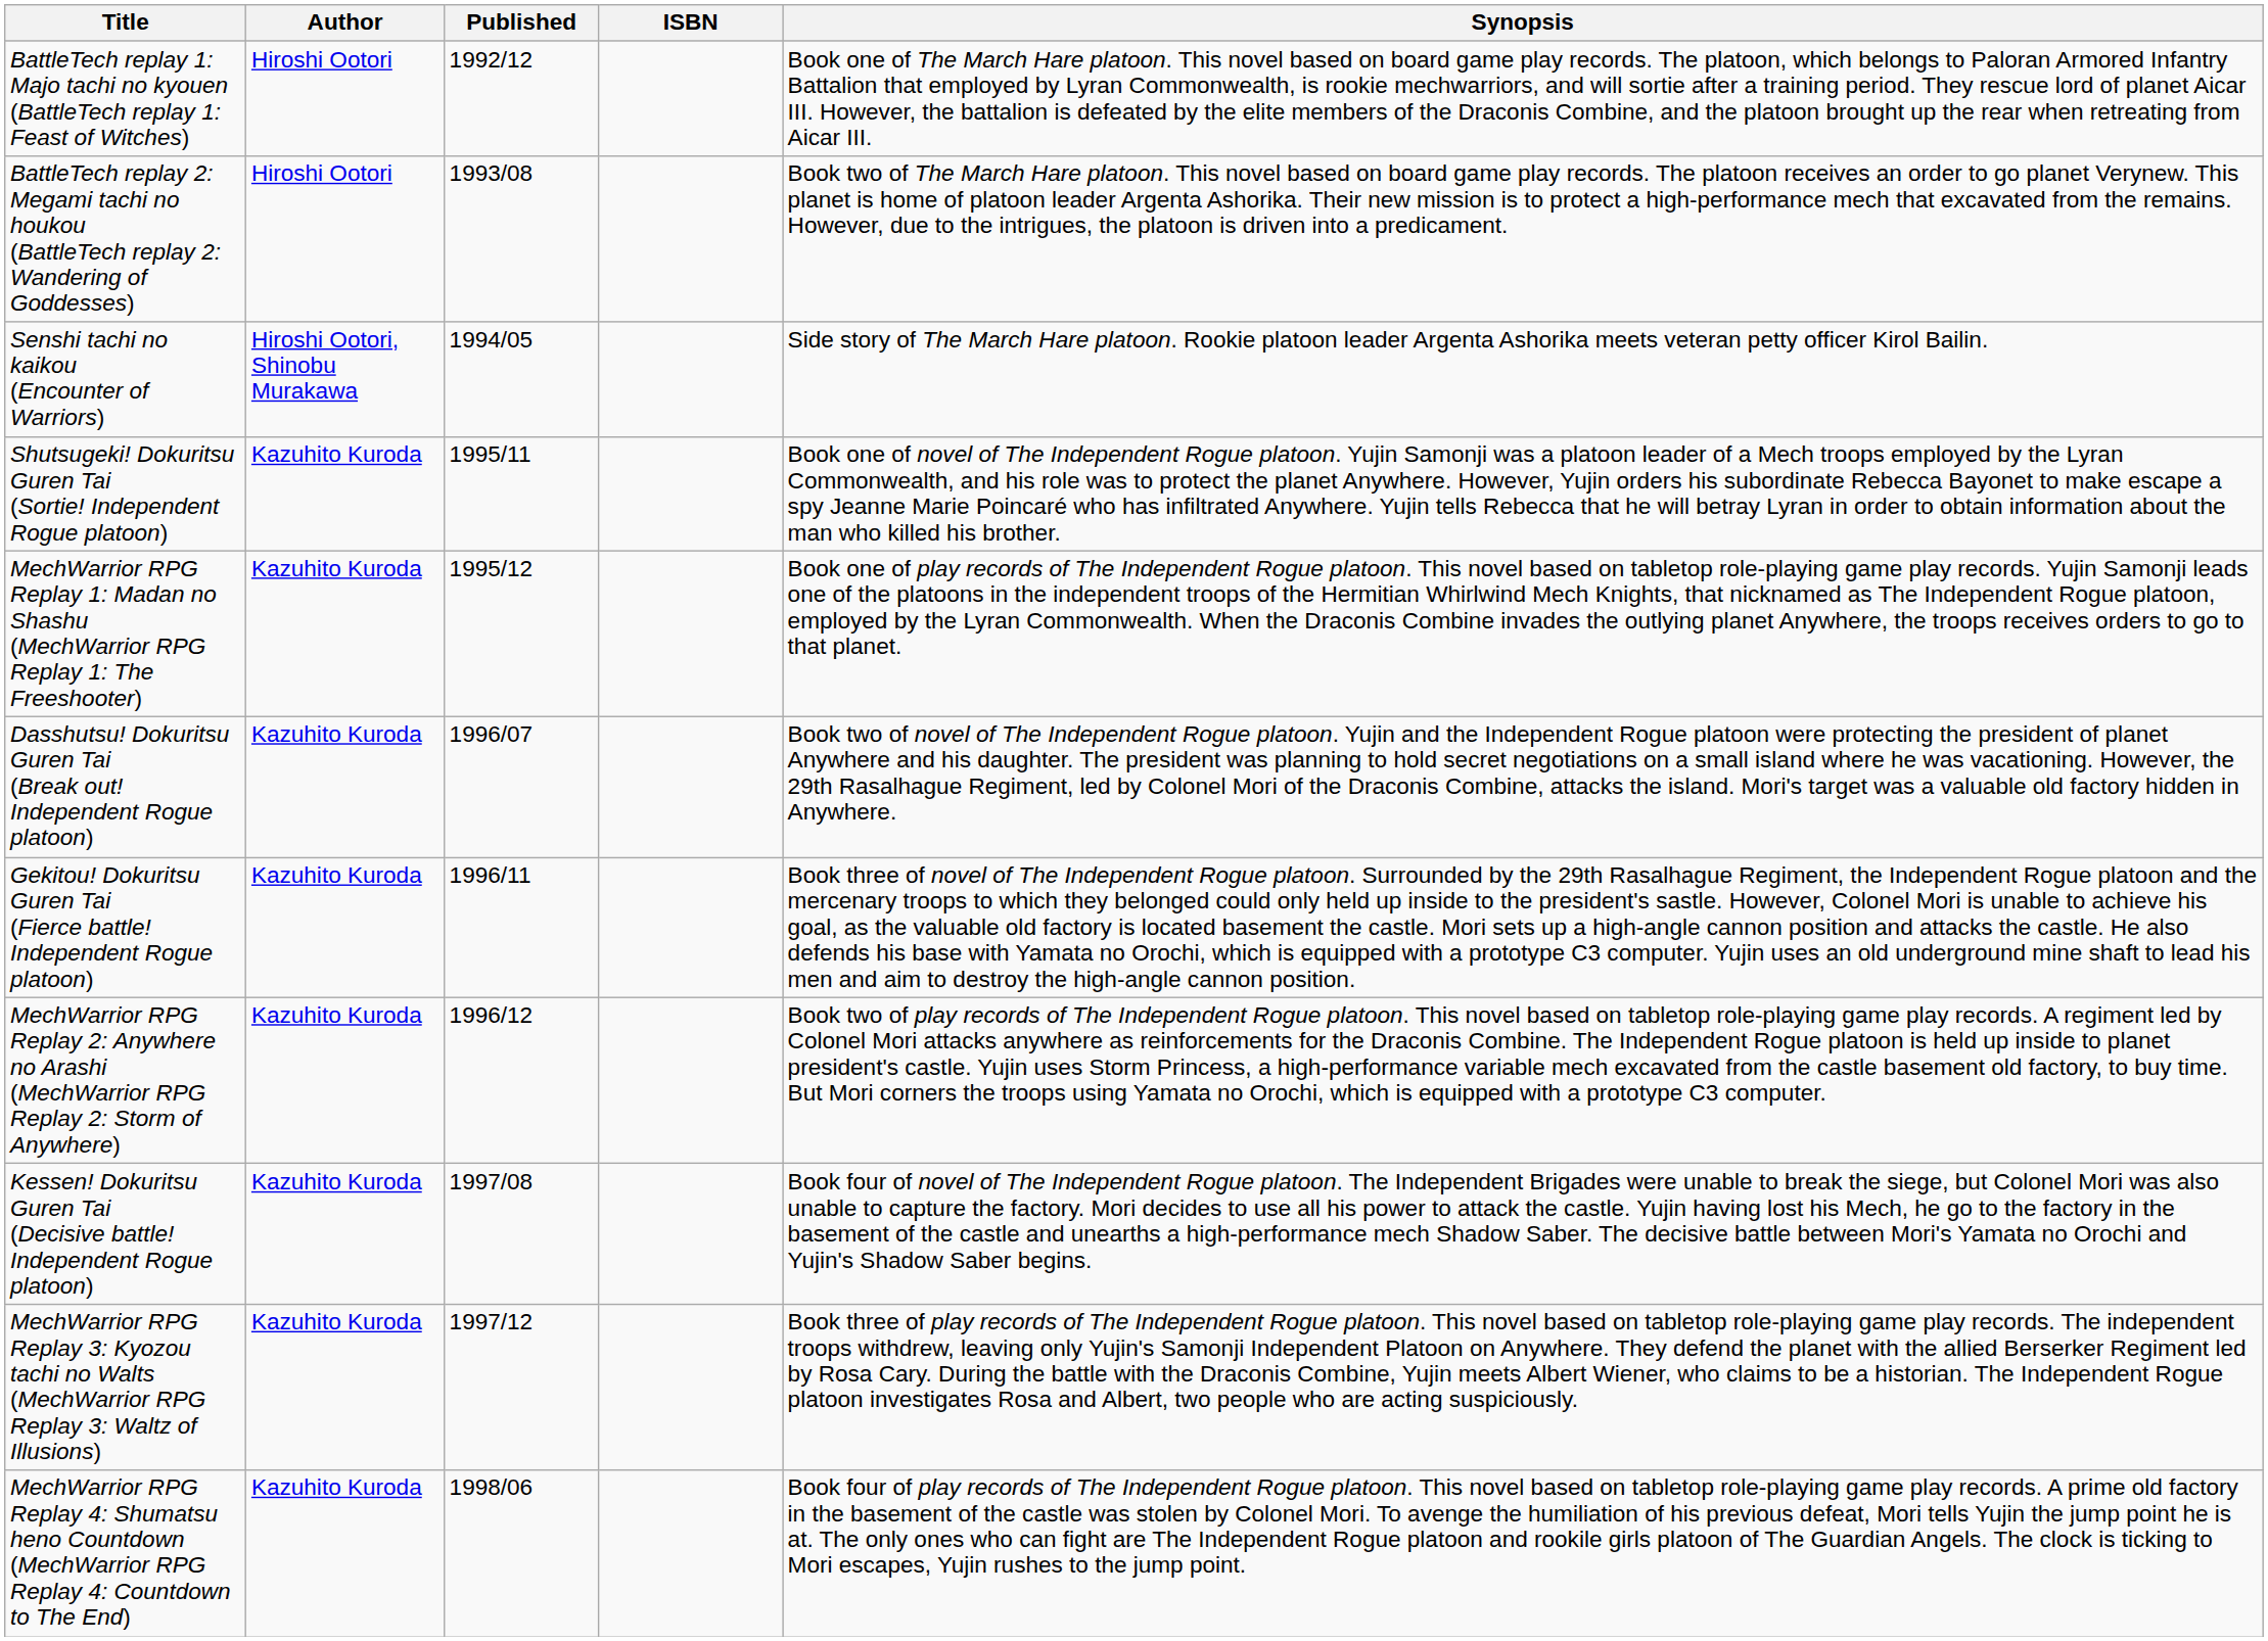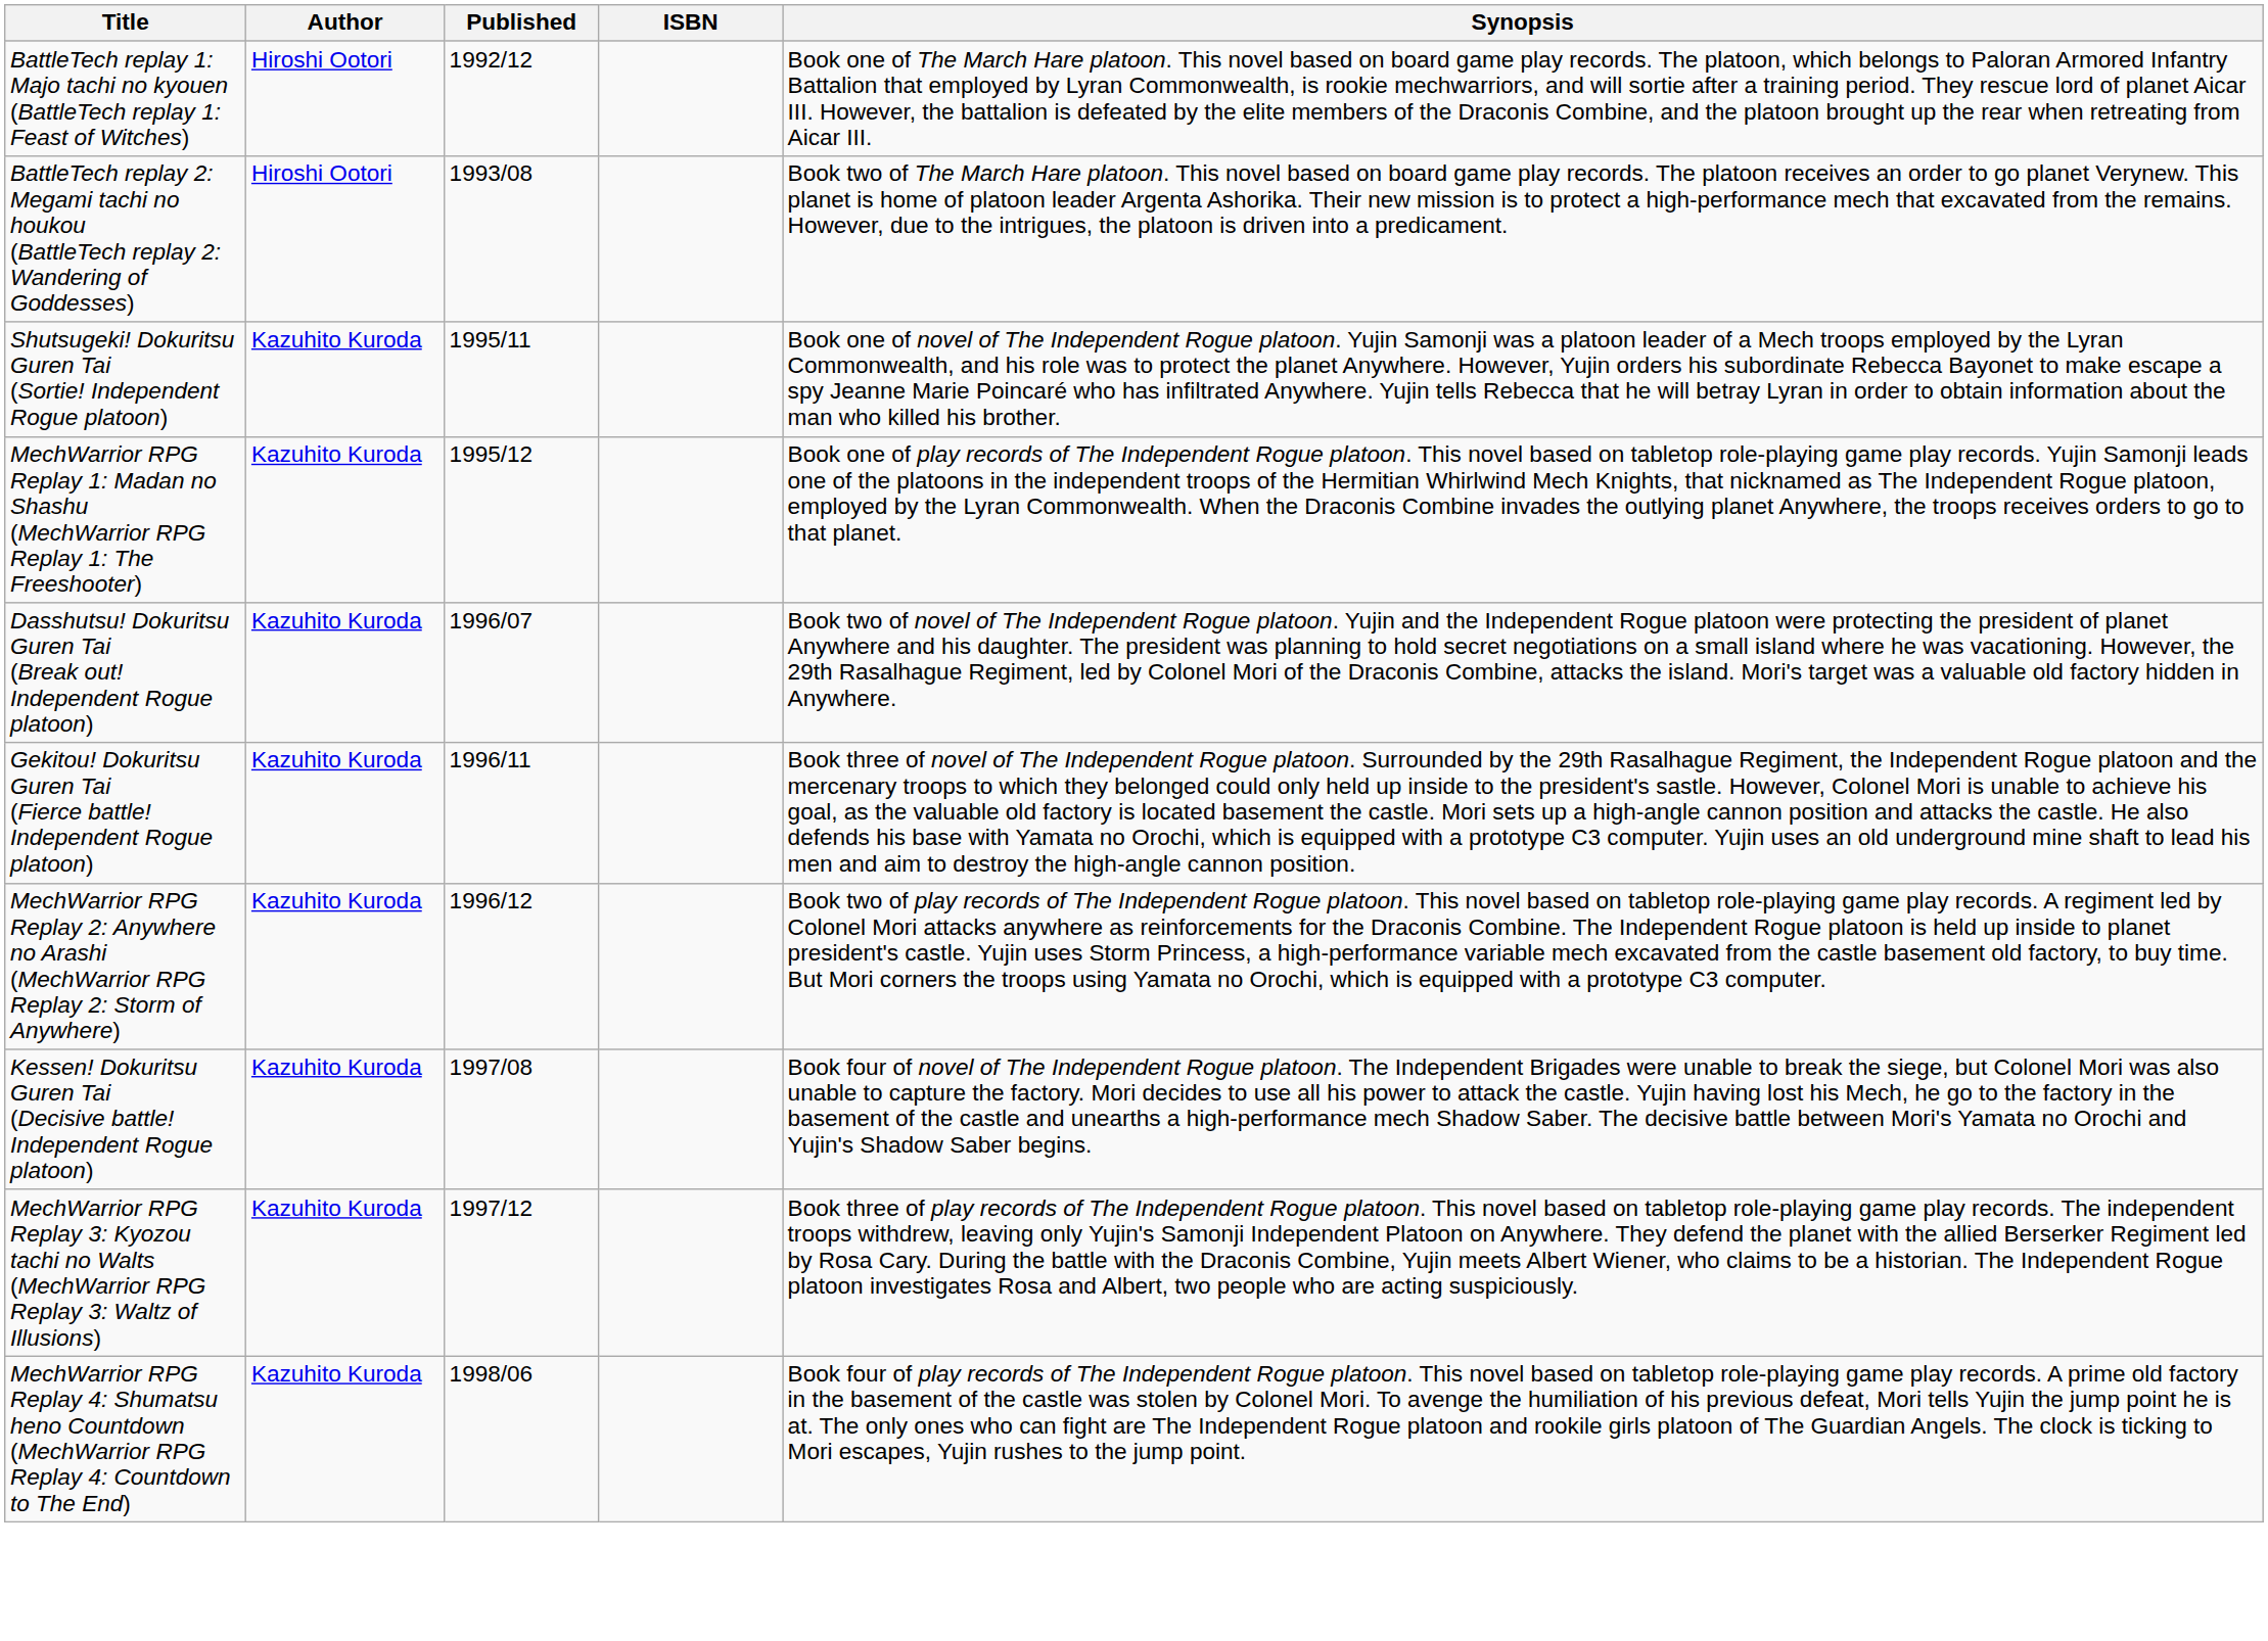- row: Senshi tachi no kaikou (Encounter of Warriors) | Hiroshi Ootori, Shinobu Murakawa | 1994/05 | Side story of The March Hare platoon. Rookie platoon leader Argenta Ashorika meets veteran petty officer Kirol Bailin.
